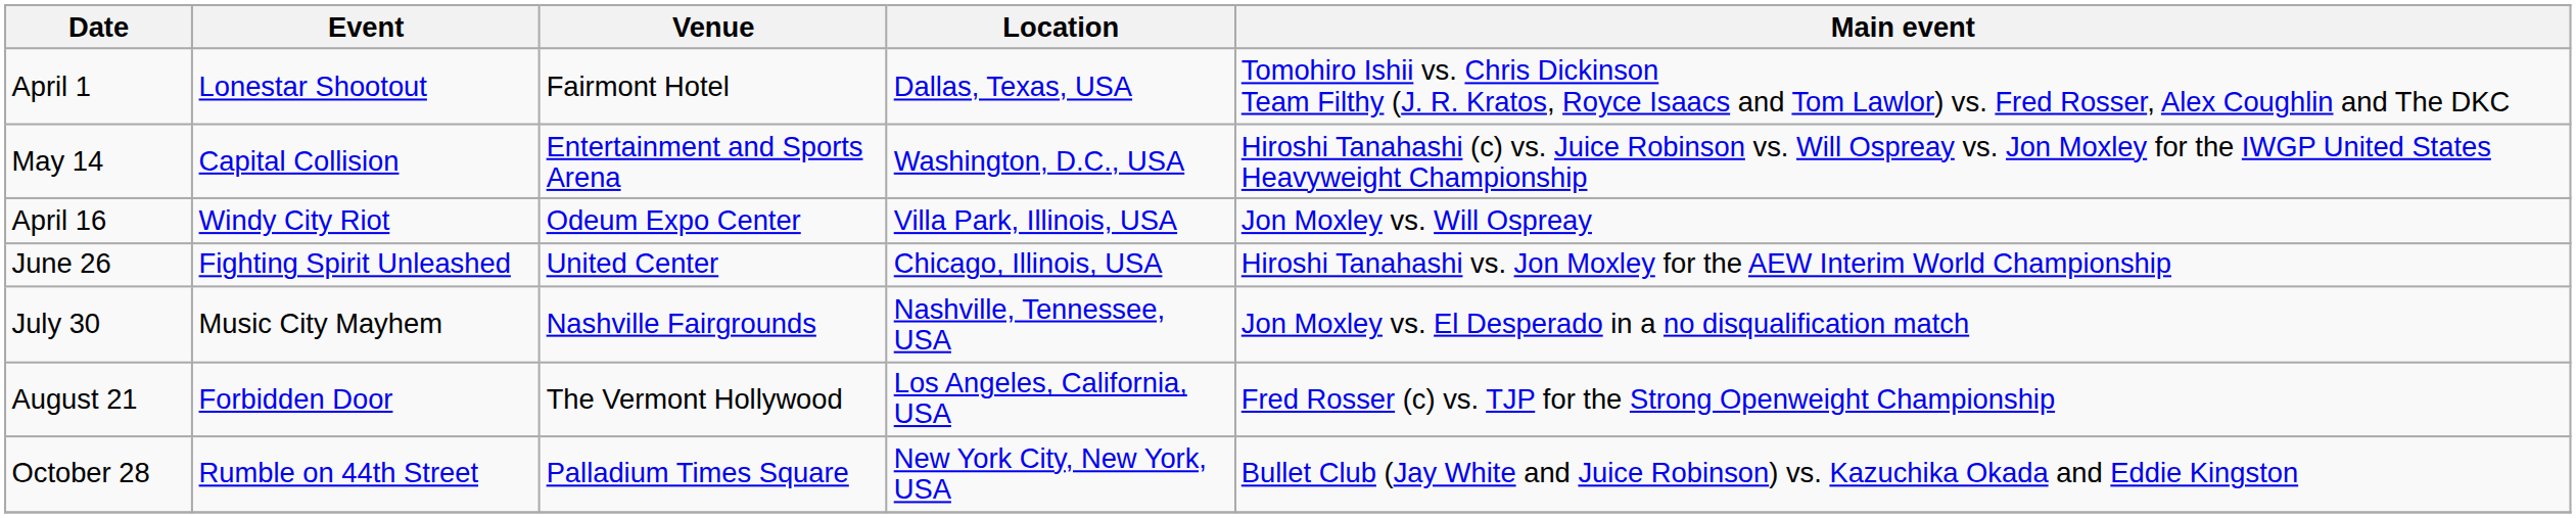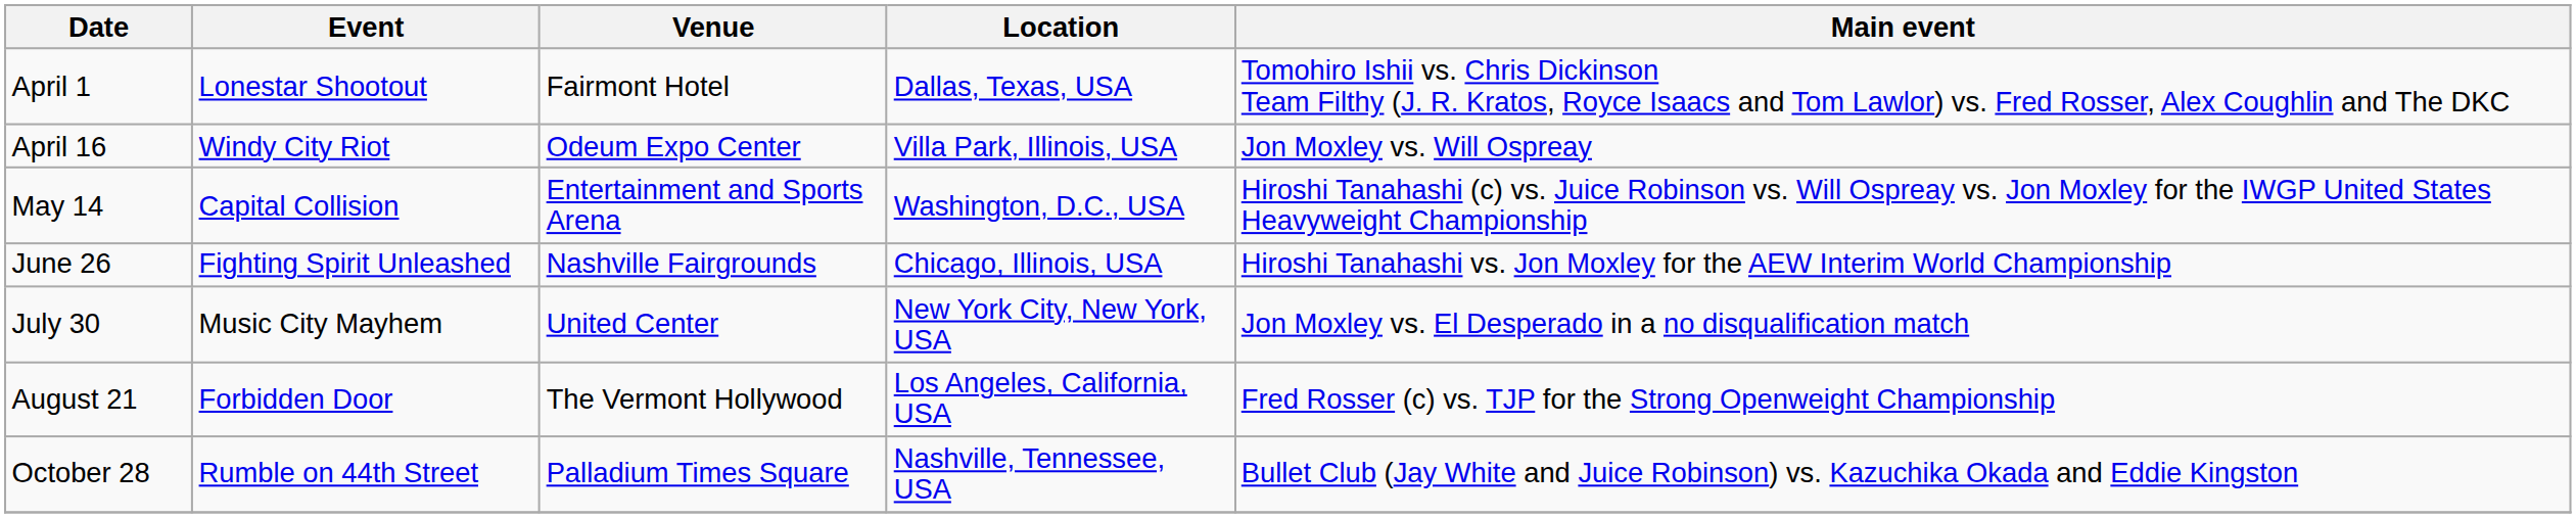rows swapped: April 16 <-> May 14
June 26 | Venue: United Center -> Nashville Fairgrounds
July 30 | Venue: Nashville Fairgrounds -> United Center
July 30 | Location: Nashville, Tennessee, USA -> New York City, New York, USA
October 28 | Location: New York City, New York, USA -> Nashville, Tennessee, USA
